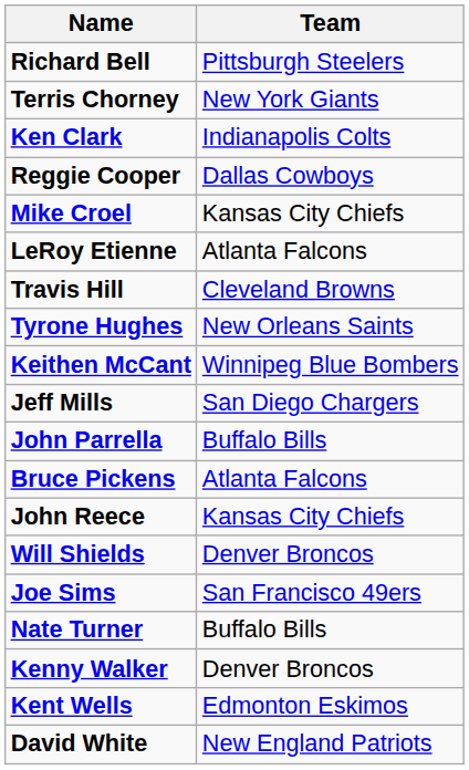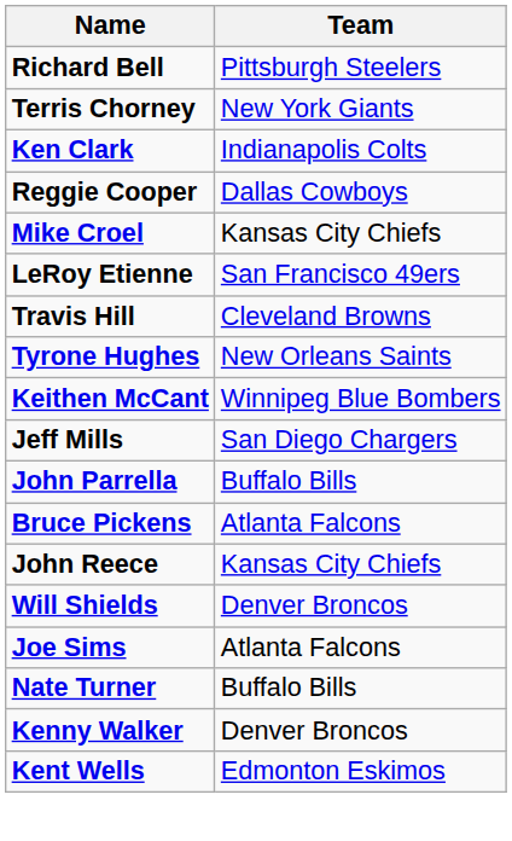LeRoy Etienne | Team: Atlanta Falcons -> San Francisco 49ers
Joe Sims | Team: San Francisco 49ers -> Atlanta Falcons
- row: David White | New England Patriots
